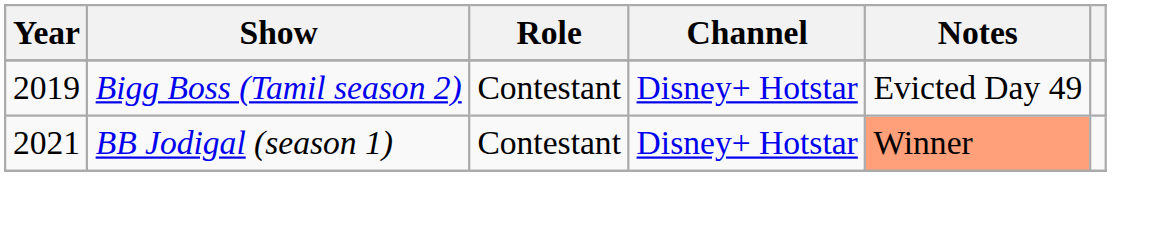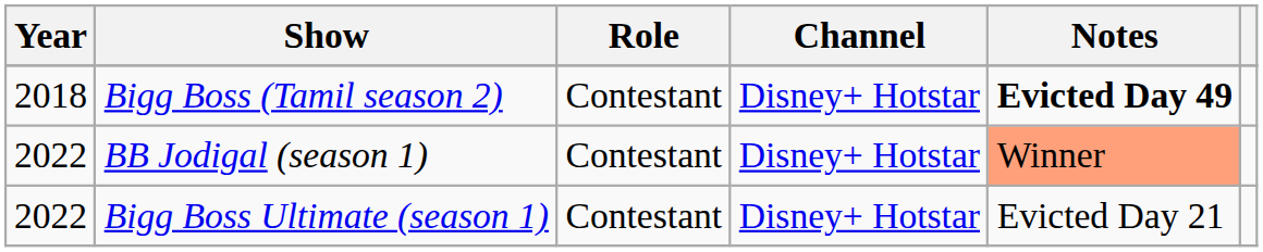Bigg Boss (Tamil season 2) | Year: 2019 -> 2018
Bigg Boss (Tamil season 2) | Notes: normal -> bold
BB Jodigal (season 1) | Year: 2021 -> 2022
+ row: 2022 | Bigg Boss Ultimate (season 1) | Contestant | Disney+ Hotstar | Evicted Day 21
